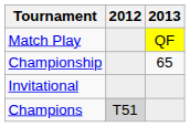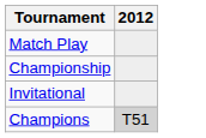- column: 2013 | QF | 65
